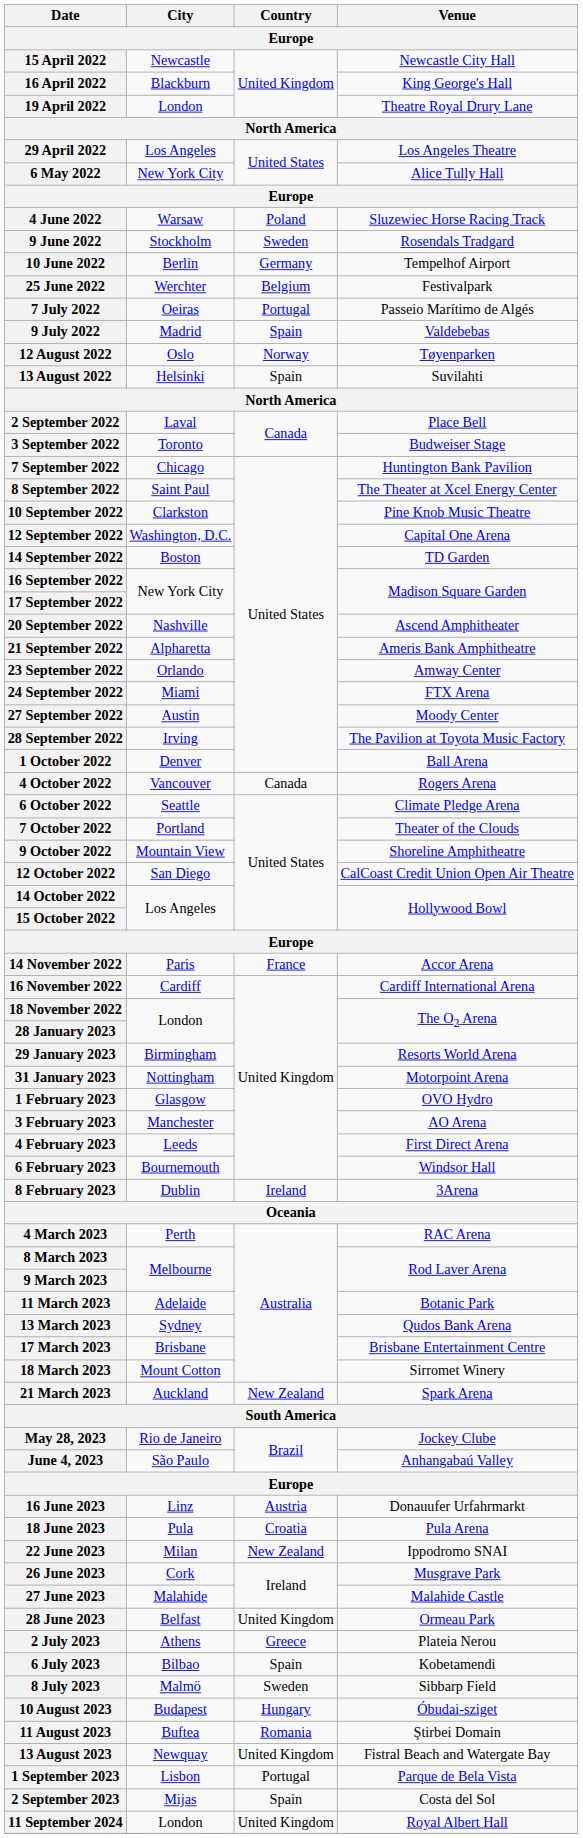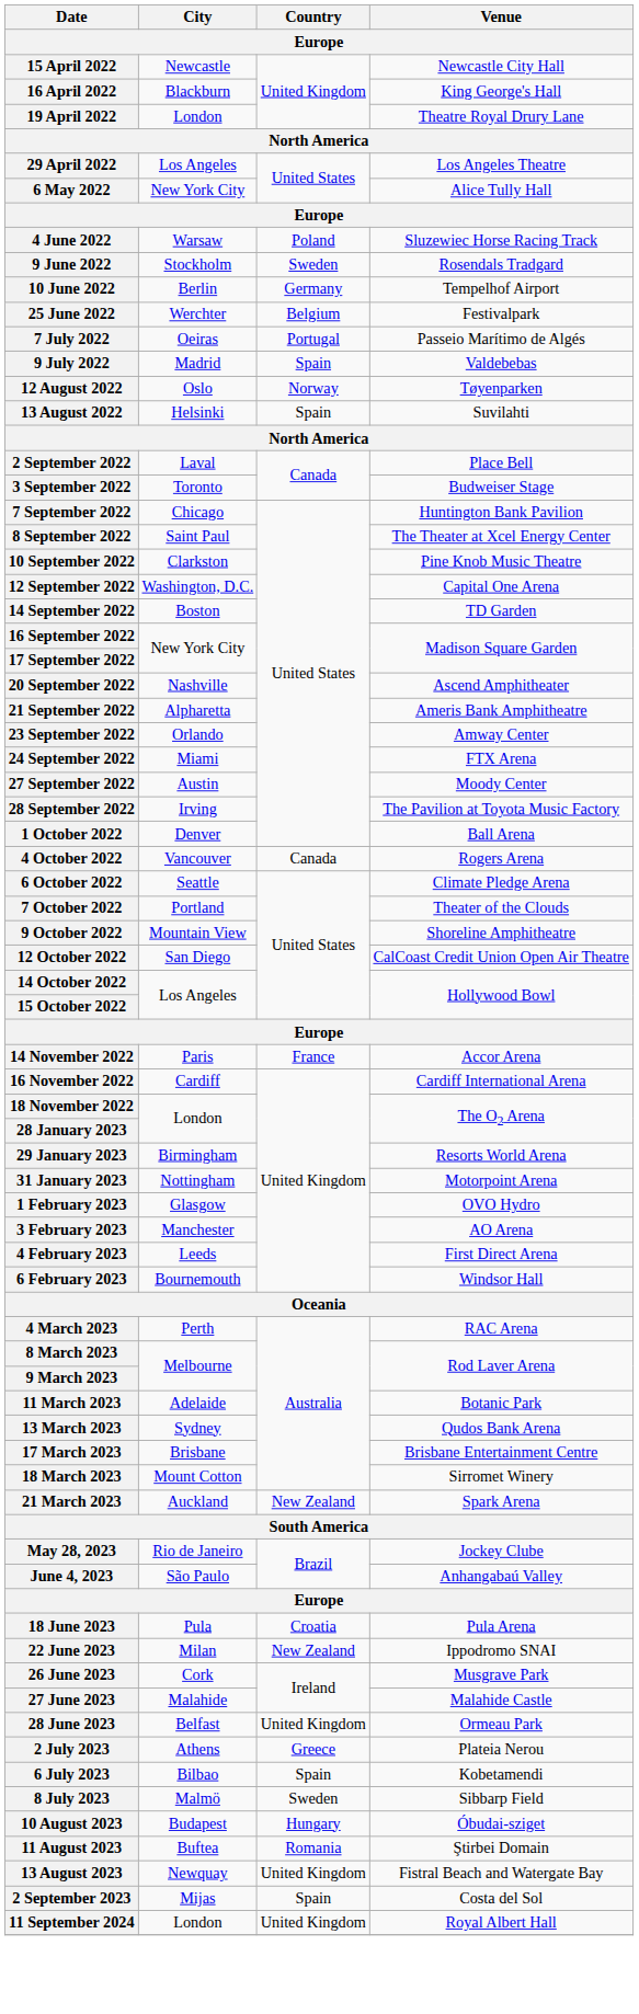- row: 8 February 2023 | Dublin | Ireland | 3Arena
- row: 16 June 2023 | Linz | Austria | Donauufer Urfahrmarkt
- row: 1 September 2023 | Lisbon | Portugal | Parque de Bela Vista
